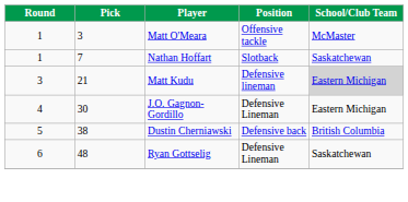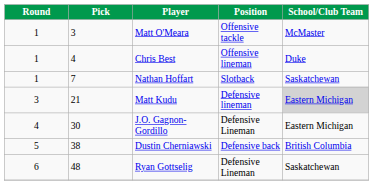+ row: 1 | 4 | Chris Best | Offensive lineman | Duke
